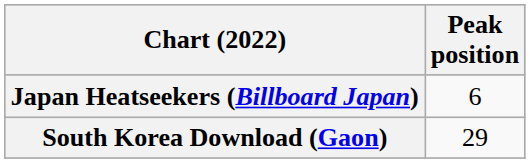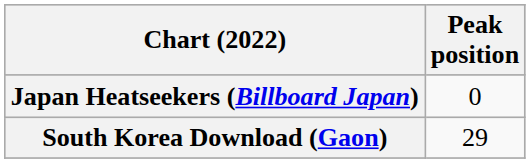Japan Heatseekers (Billboard Japan) | Peak position: 6 -> 0
